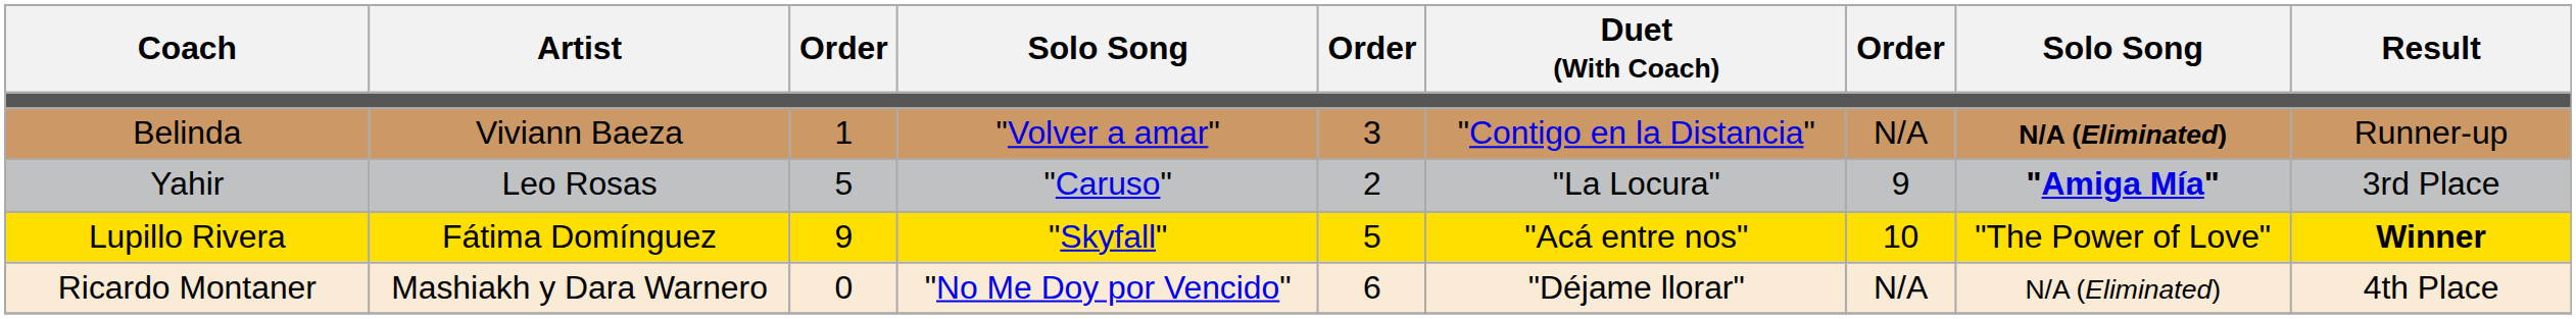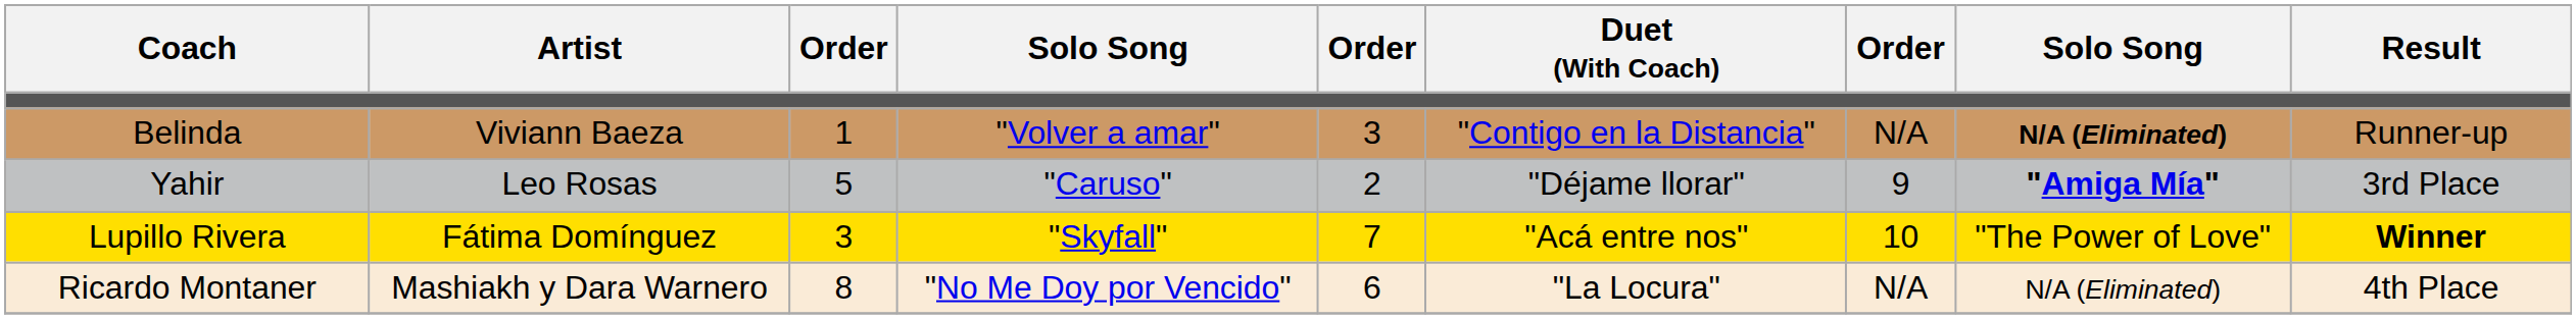Yahir | Duet (With Coach): "La Locura" -> "Déjame llorar"
Lupillo Rivera | column 3: 9 -> 3
Lupillo Rivera | column 5: 5 -> 7
Ricardo Montaner | column 3: 0 -> 8
Ricardo Montaner | Duet (With Coach): "Déjame llorar" -> "La Locura"
